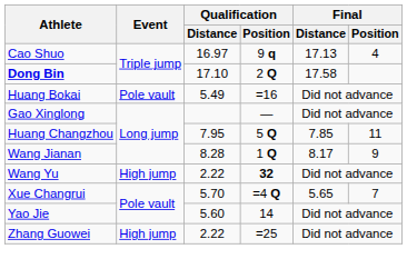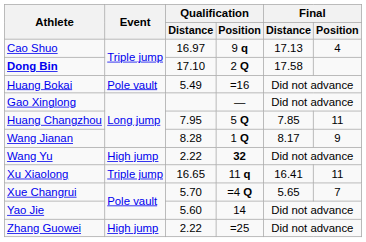+ row: Xu Xiaolong | Triple jump | 16.65 | 11 q | 16.41 | 11
